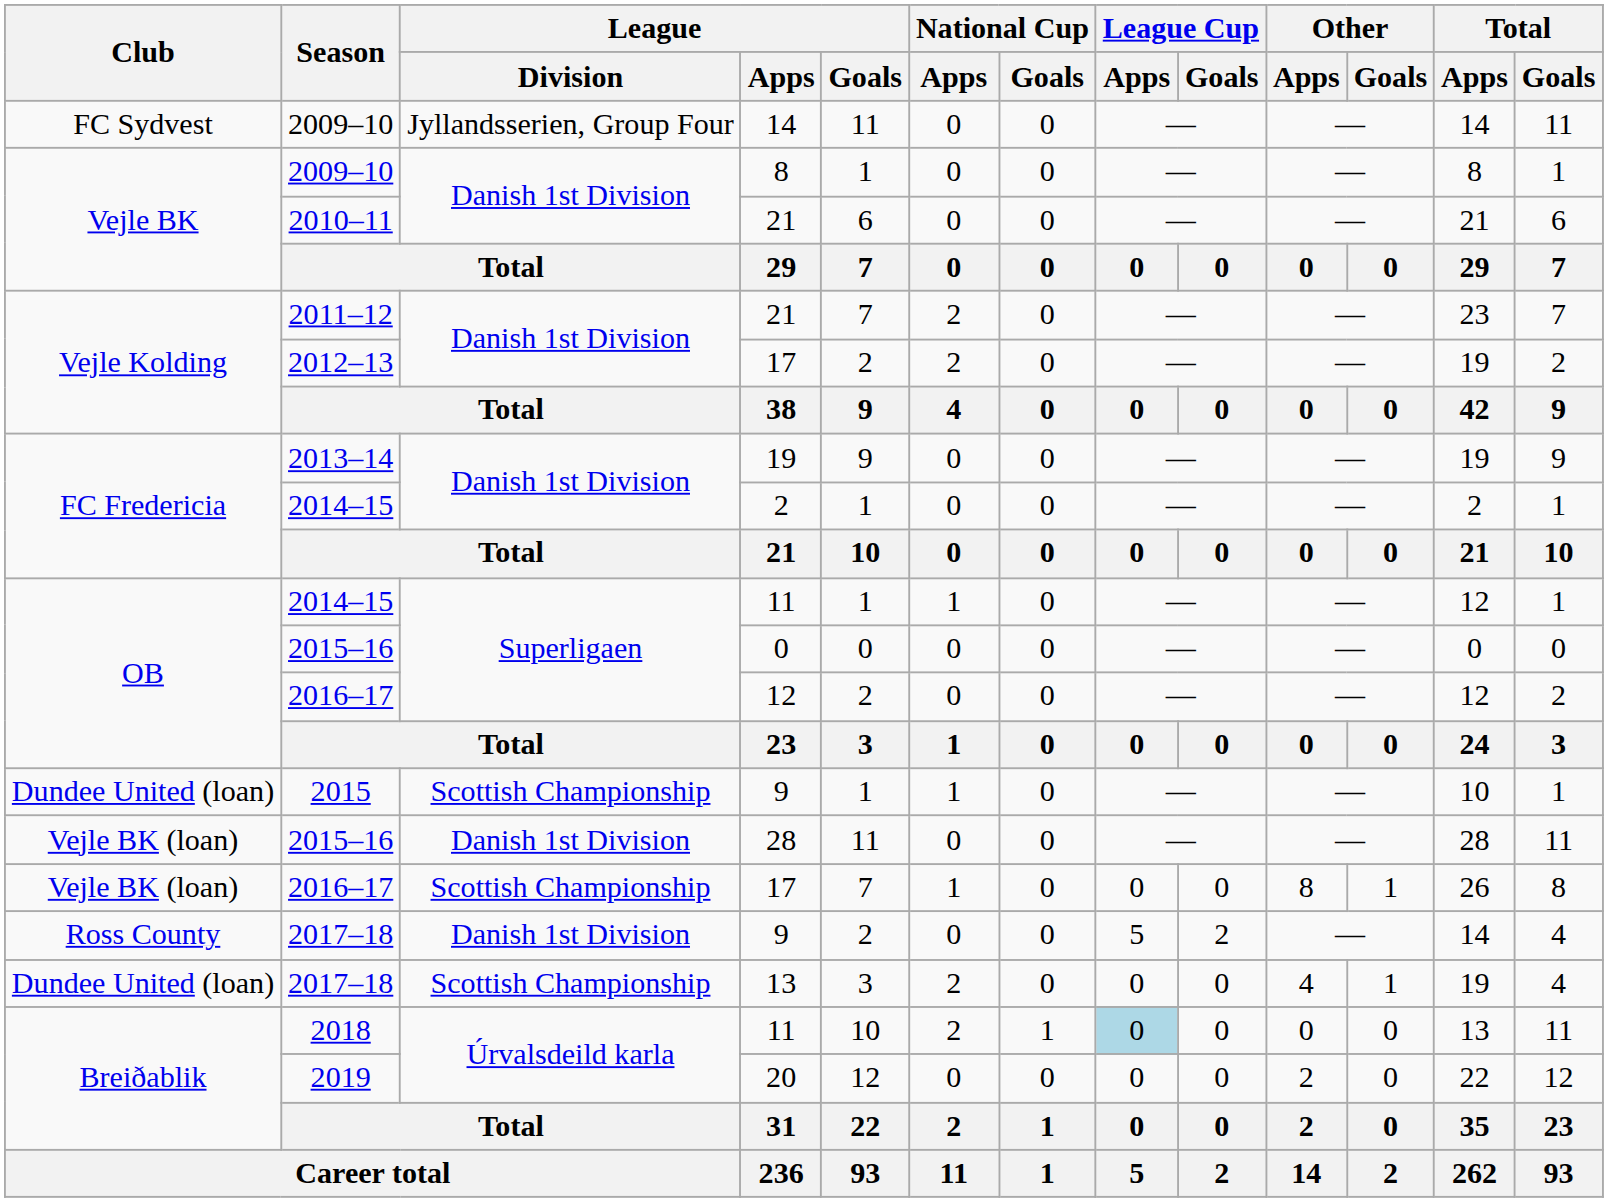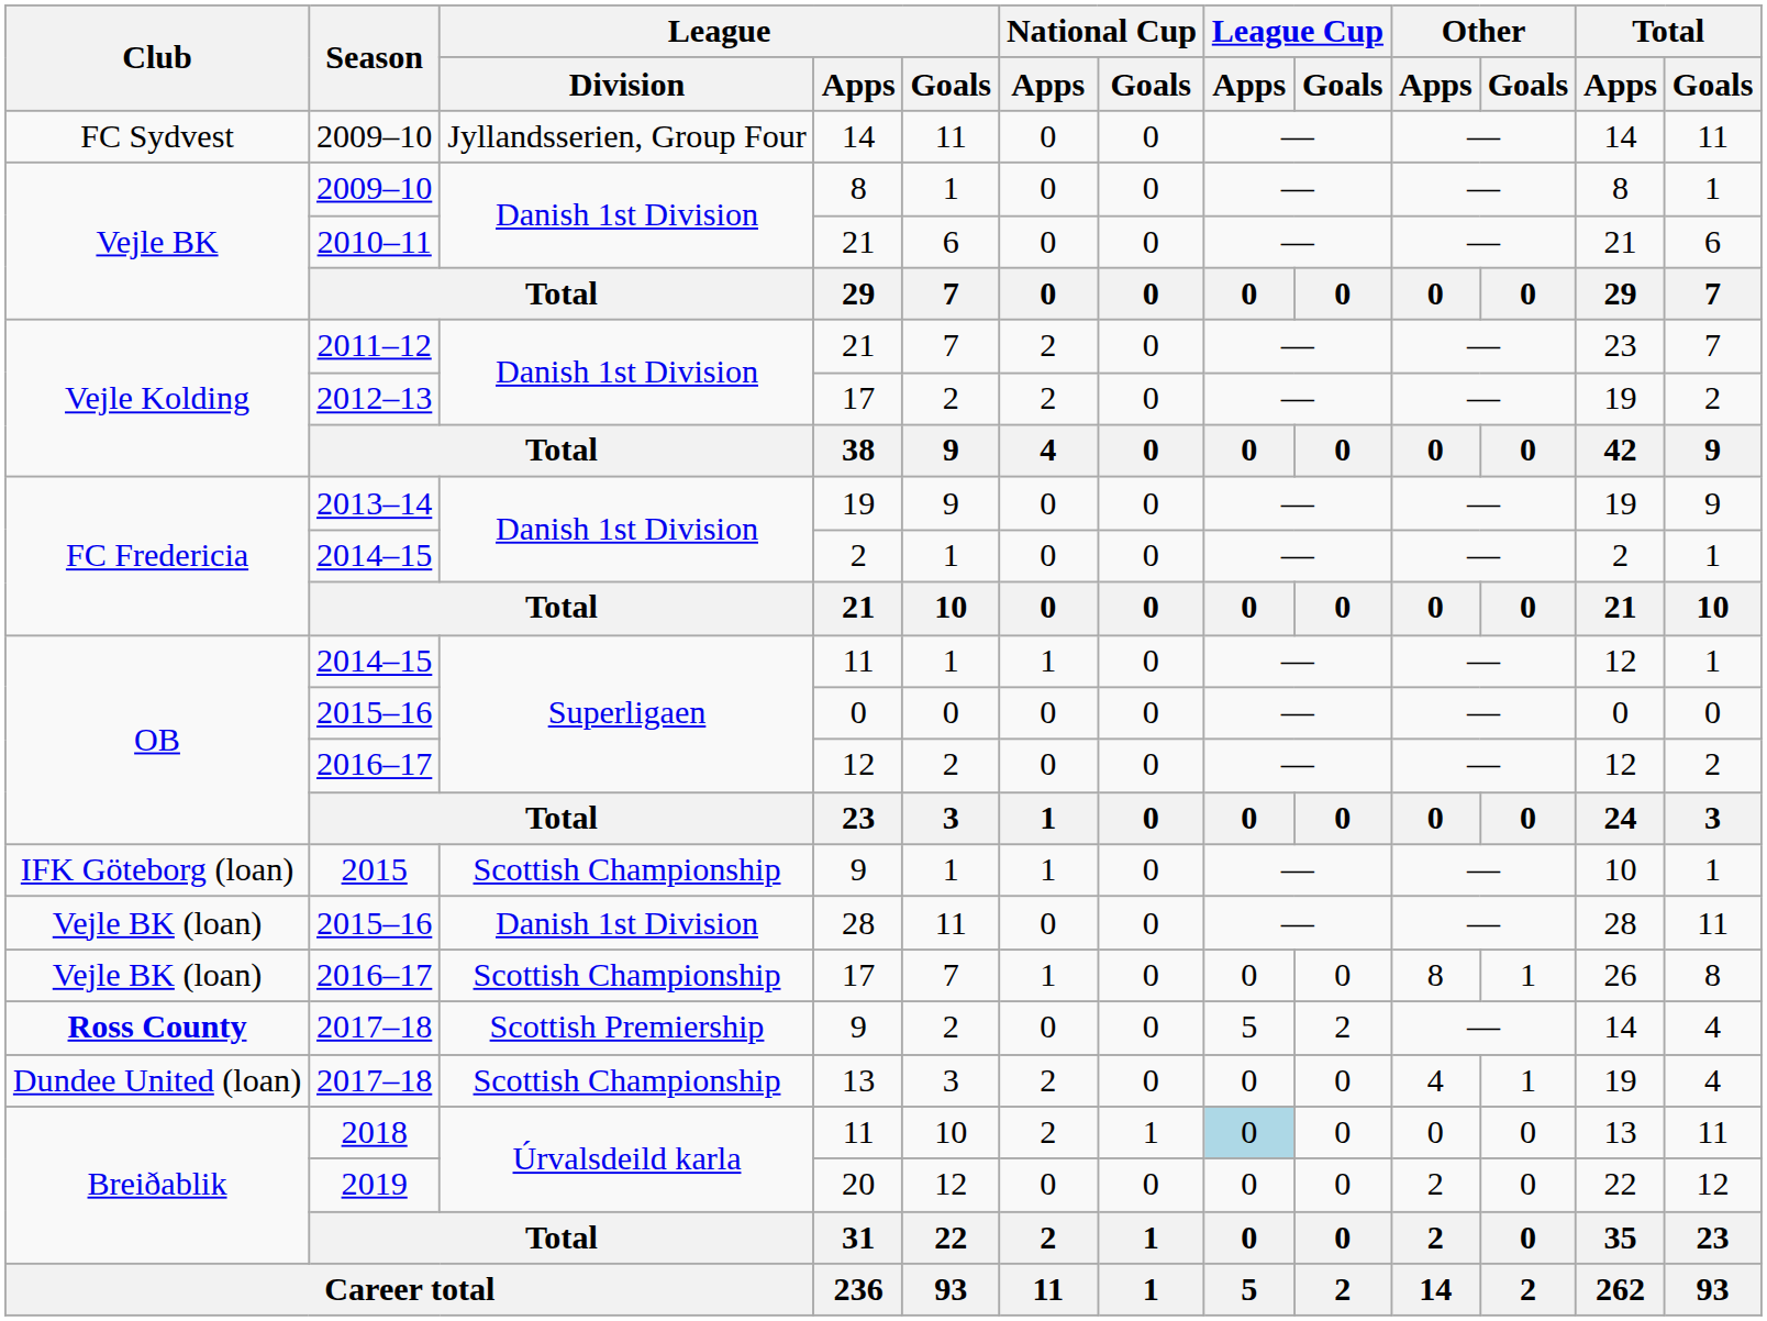2015 / 9 | Club: Dundee United (loan) -> IFK Göteborg (loan)
2017–18 / 9 | Club: normal -> bold
2017–18 / 9 | League / Division: Danish 1st Division -> Scottish Premiership
